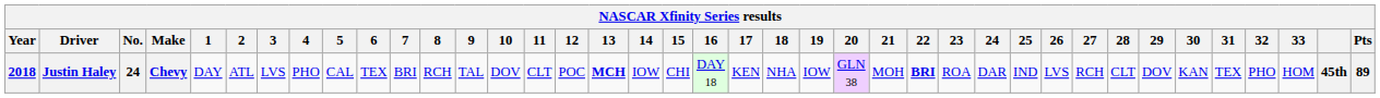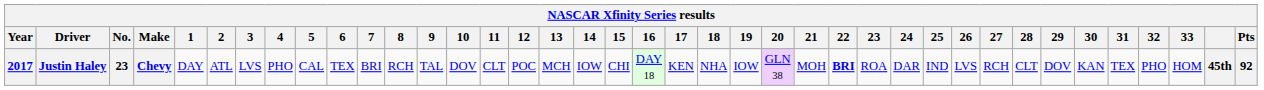Justin Haley | Year: 2018 -> 2017
Justin Haley | No.: 24 -> 23
Justin Haley | 13: bold -> normal
Justin Haley | Pts: 89 -> 92
